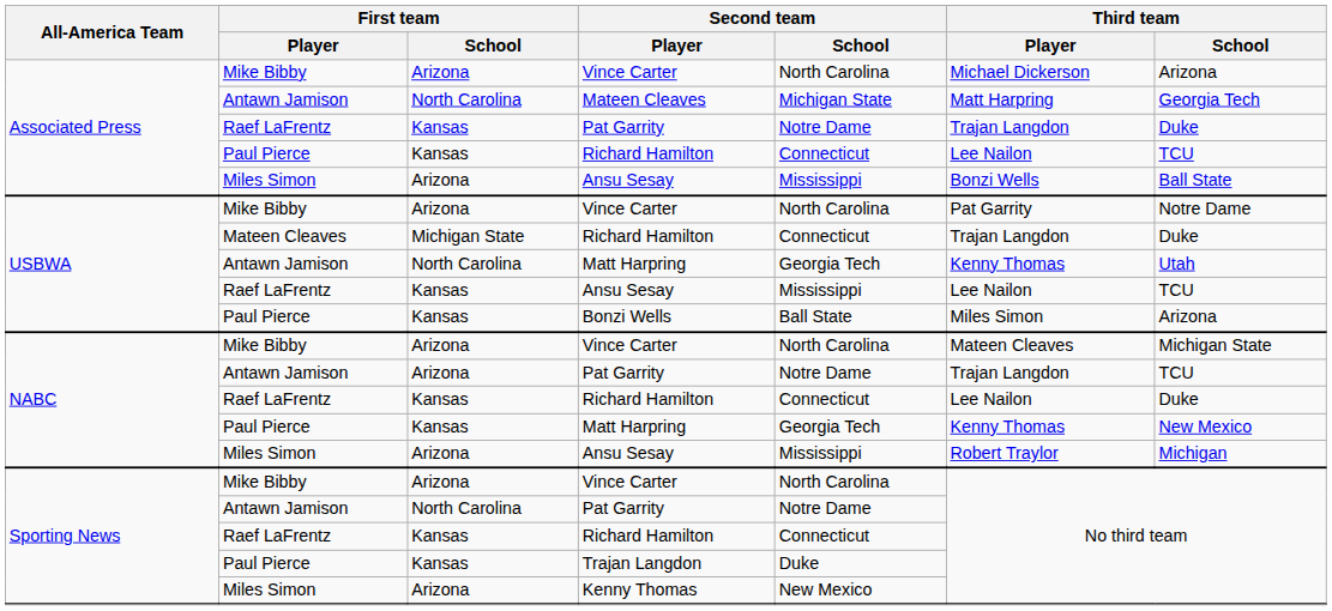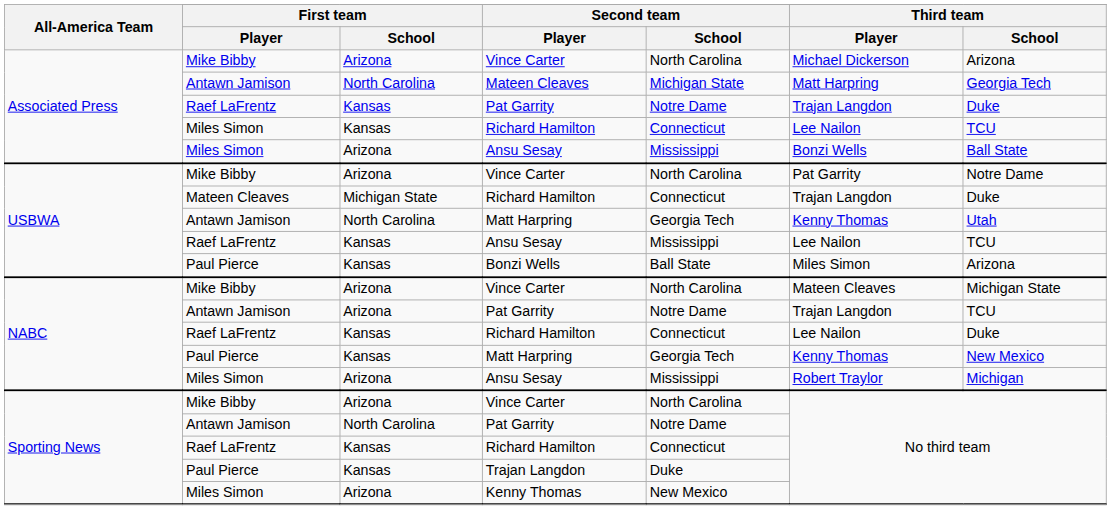Associated Press / Richard Hamilton | First team / Player: Paul Pierce -> Miles Simon
